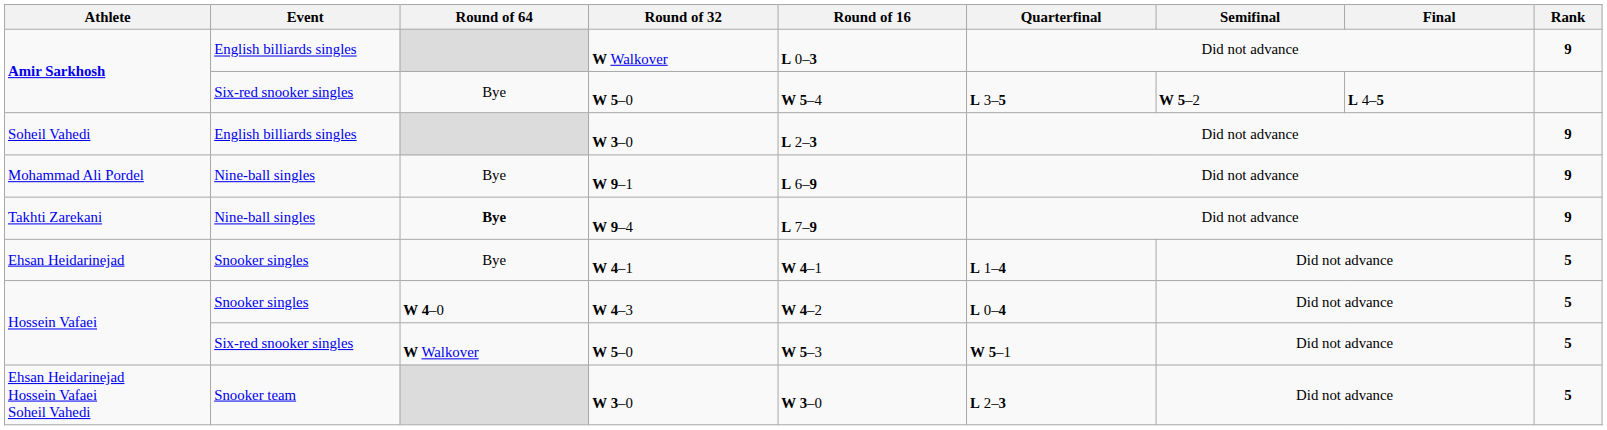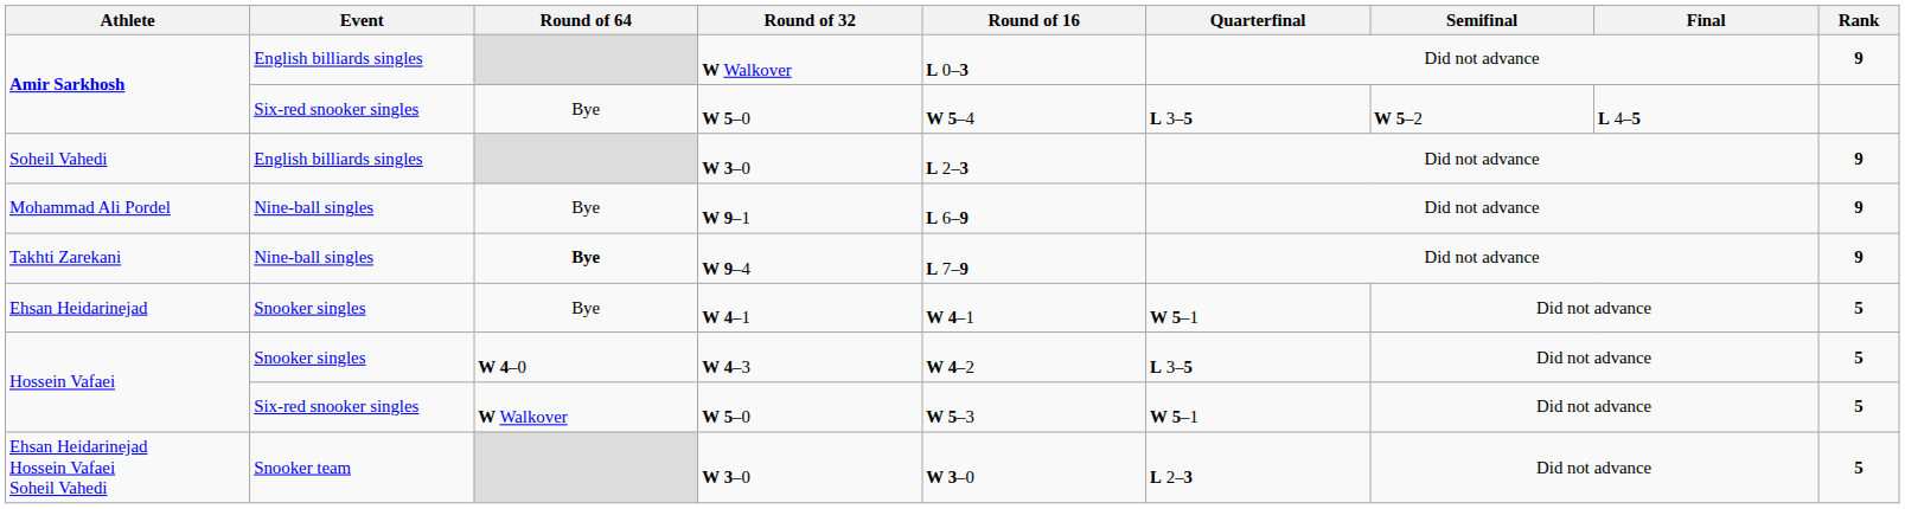Ehsan Heidarinejad | Quarterfinal: L 1–4 -> W 5–1
Hossein Vafaei / W 4–3 | Quarterfinal: L 0–4 -> L 3–5
